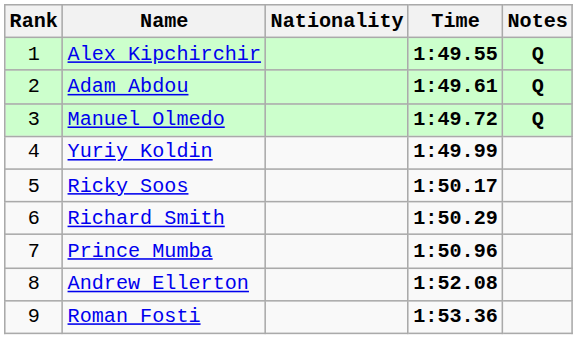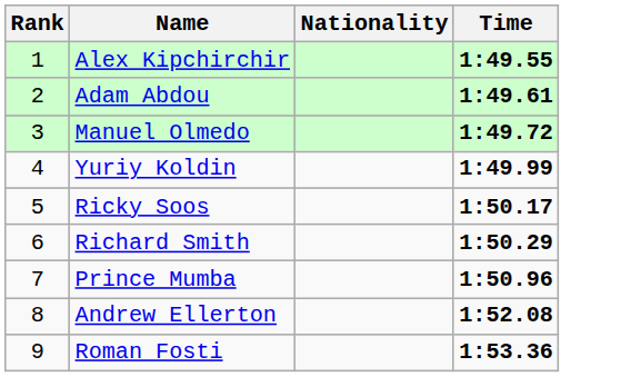- column: Notes | Q | Q | Q
